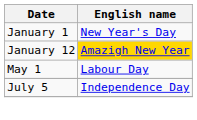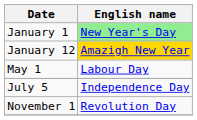January 1 | English name: no background -> lightgreen background
+ row: November 1 | Revolution Day
